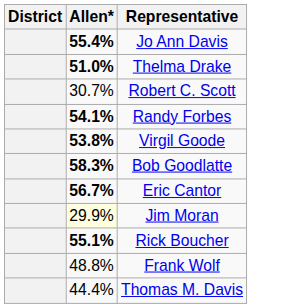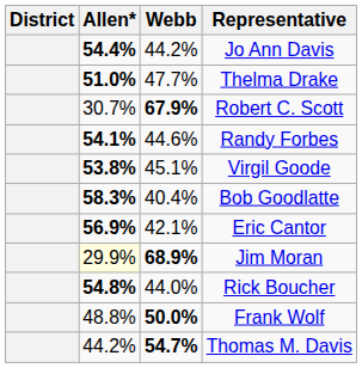+ column: Webb | 44.2% | 47.7% | 67.9% | 44.6% | 45.1% | 40.4% | 42.1% | 68.9% | 44.0% | 50.0% | 54.7%
Jo Ann Davis | Allen*: 55.4% -> 54.4%
Eric Cantor | Allen*: 56.7% -> 56.9%
Rick Boucher | Allen*: 55.1% -> 54.8%
Thomas M. Davis | Allen*: 44.4% -> 44.2%
